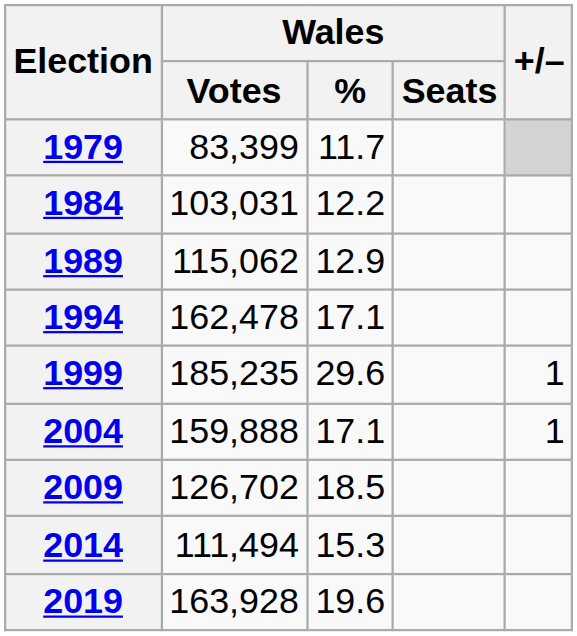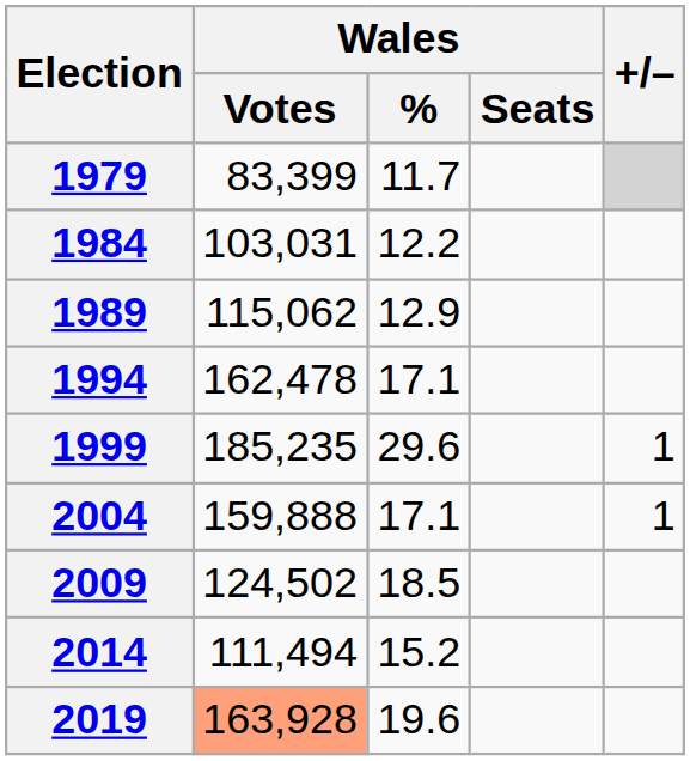2009 | Wales / Votes: 126,702 -> 124,502
2014 | Wales / %: 15.3 -> 15.2
2019 | Wales / Votes: no background -> lightsalmon background
